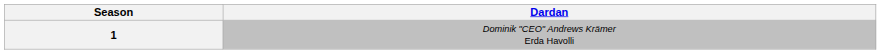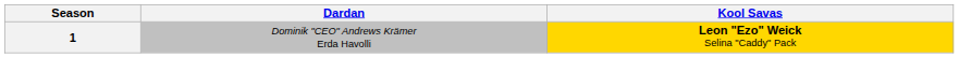+ column: Kool Savas | Leon "Ezo" Weick Selina "Caddy" Pack
